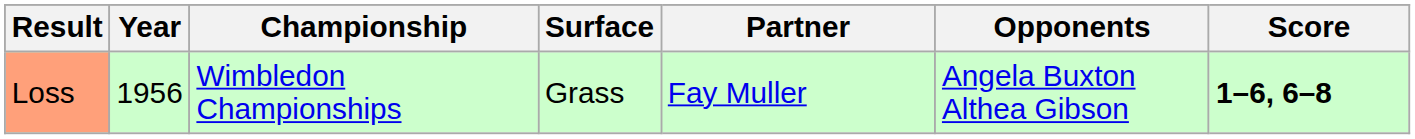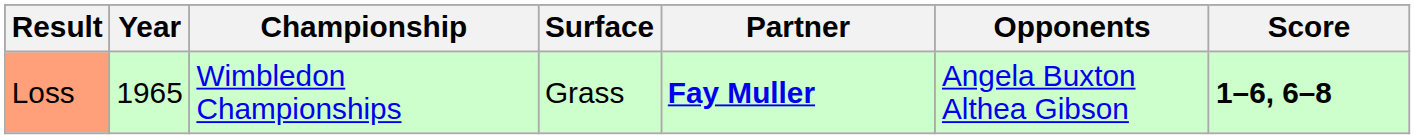Loss | Year: 1956 -> 1965
Loss | Partner: normal -> bold
